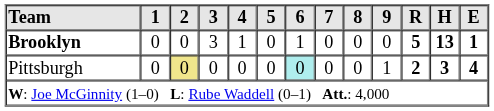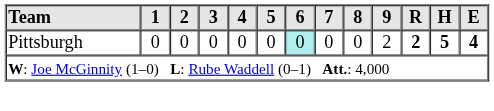- row: Brooklyn | 0 | 0 | 3 | 1 | 0 | 1 | 0 | 0 | 0 | 5 | 13 | 1
Pittsburgh | 2: khaki background -> no background
Pittsburgh | 9: 1 -> 2
Pittsburgh | H: 3 -> 5
